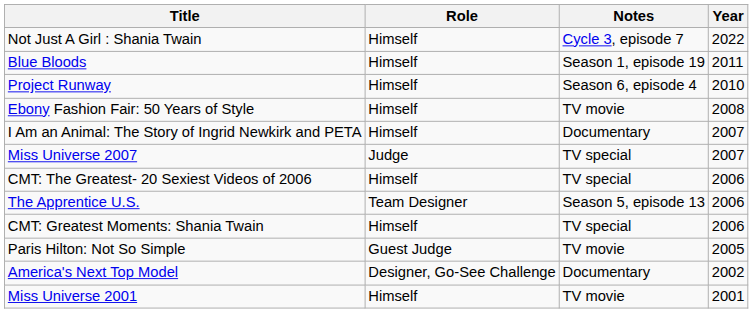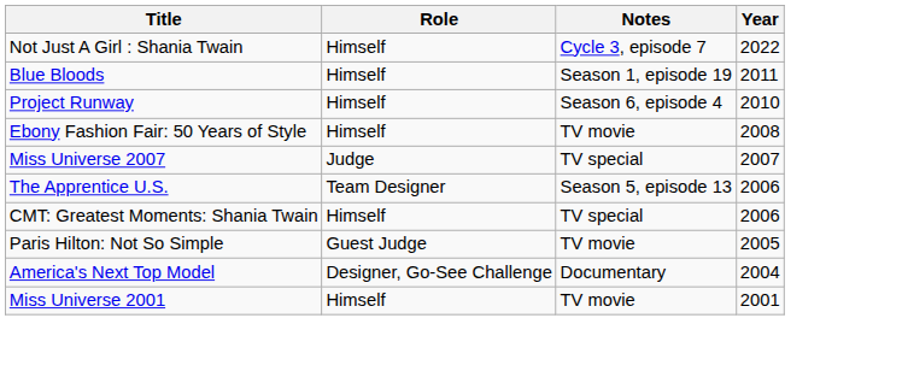- row: I Am an Animal: The Story of Ingrid Newkirk and PETA | Himself | Documentary | 2007
- row: CMT: The Greatest- 20 Sexiest Videos of 2006 | Himself | TV special | 2006
America's Next Top Model | Year: 2002 -> 2004
